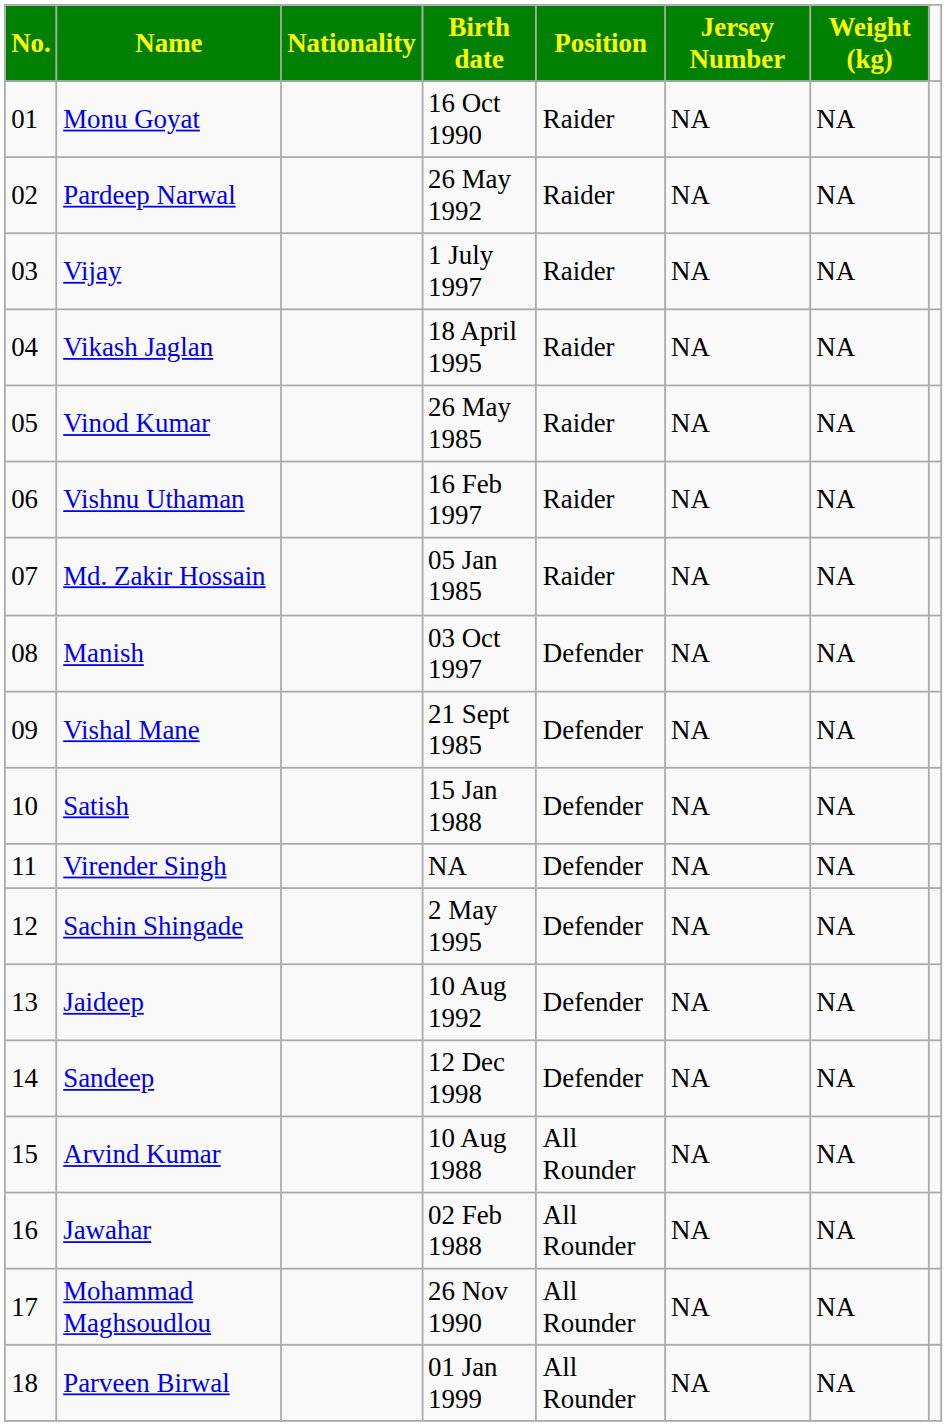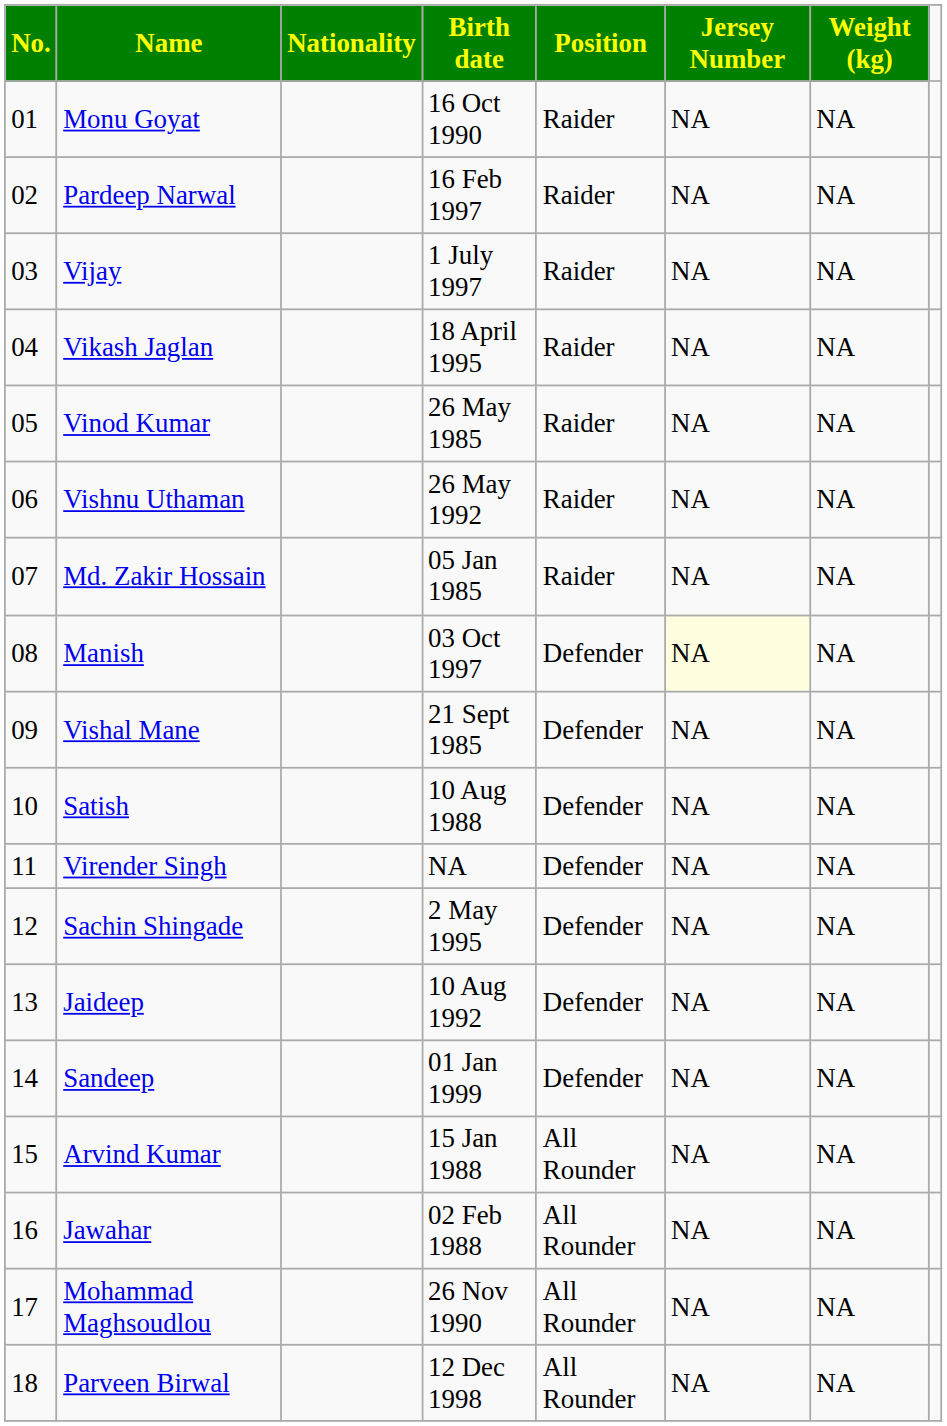Pardeep Narwal | Birth date: 26 May 1992 -> 16 Feb 1997
Vishnu Uthaman | Birth date: 16 Feb 1997 -> 26 May 1992
Manish | Jersey Number: no background -> lightyellow background
Satish | Birth date: 15 Jan 1988 -> 10 Aug 1988
Sandeep | Birth date: 12 Dec 1998 -> 01 Jan 1999
Arvind Kumar | Birth date: 10 Aug 1988 -> 15 Jan 1988
Parveen Birwal | Birth date: 01 Jan 1999 -> 12 Dec 1998
